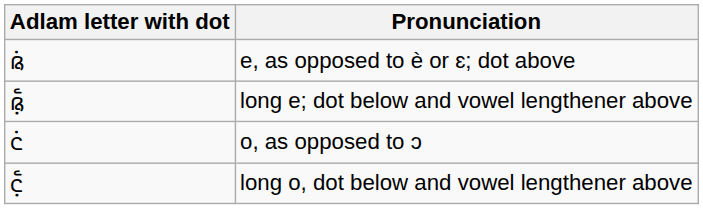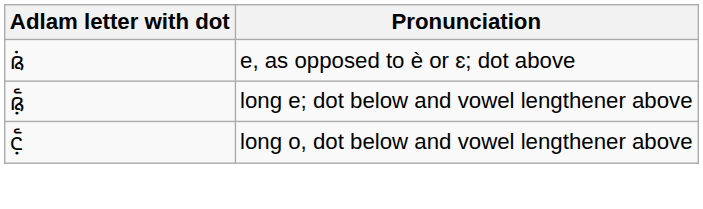- row: 𞤮𞥊 | o, as opposed to ɔ
